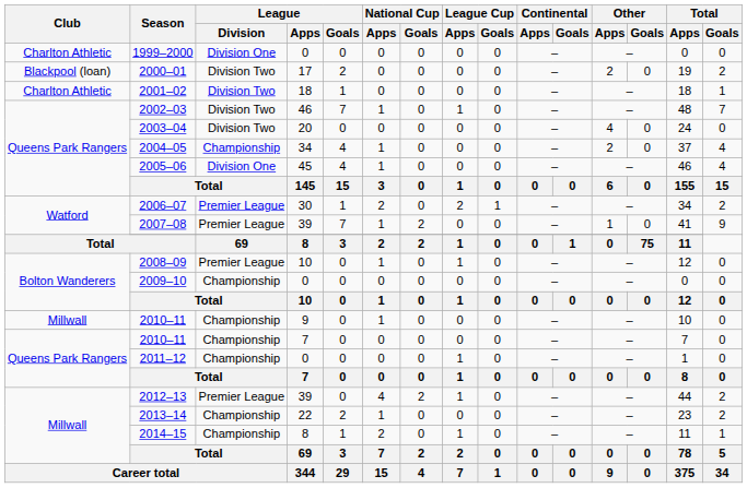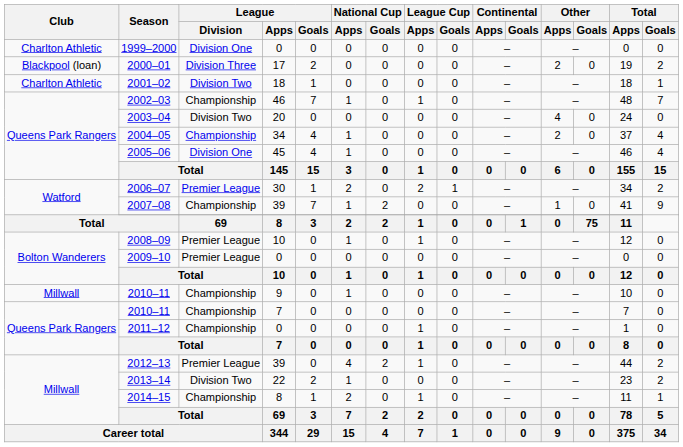2000–01 | League / Division: Division Two -> Division Three
2002–03 | League / Division: Division Two -> Championship
2007–08 | League / Division: Premier League -> Championship
2009–10 | League / Division: Championship -> Premier League
2013–14 | League / Division: Championship -> Division Two
